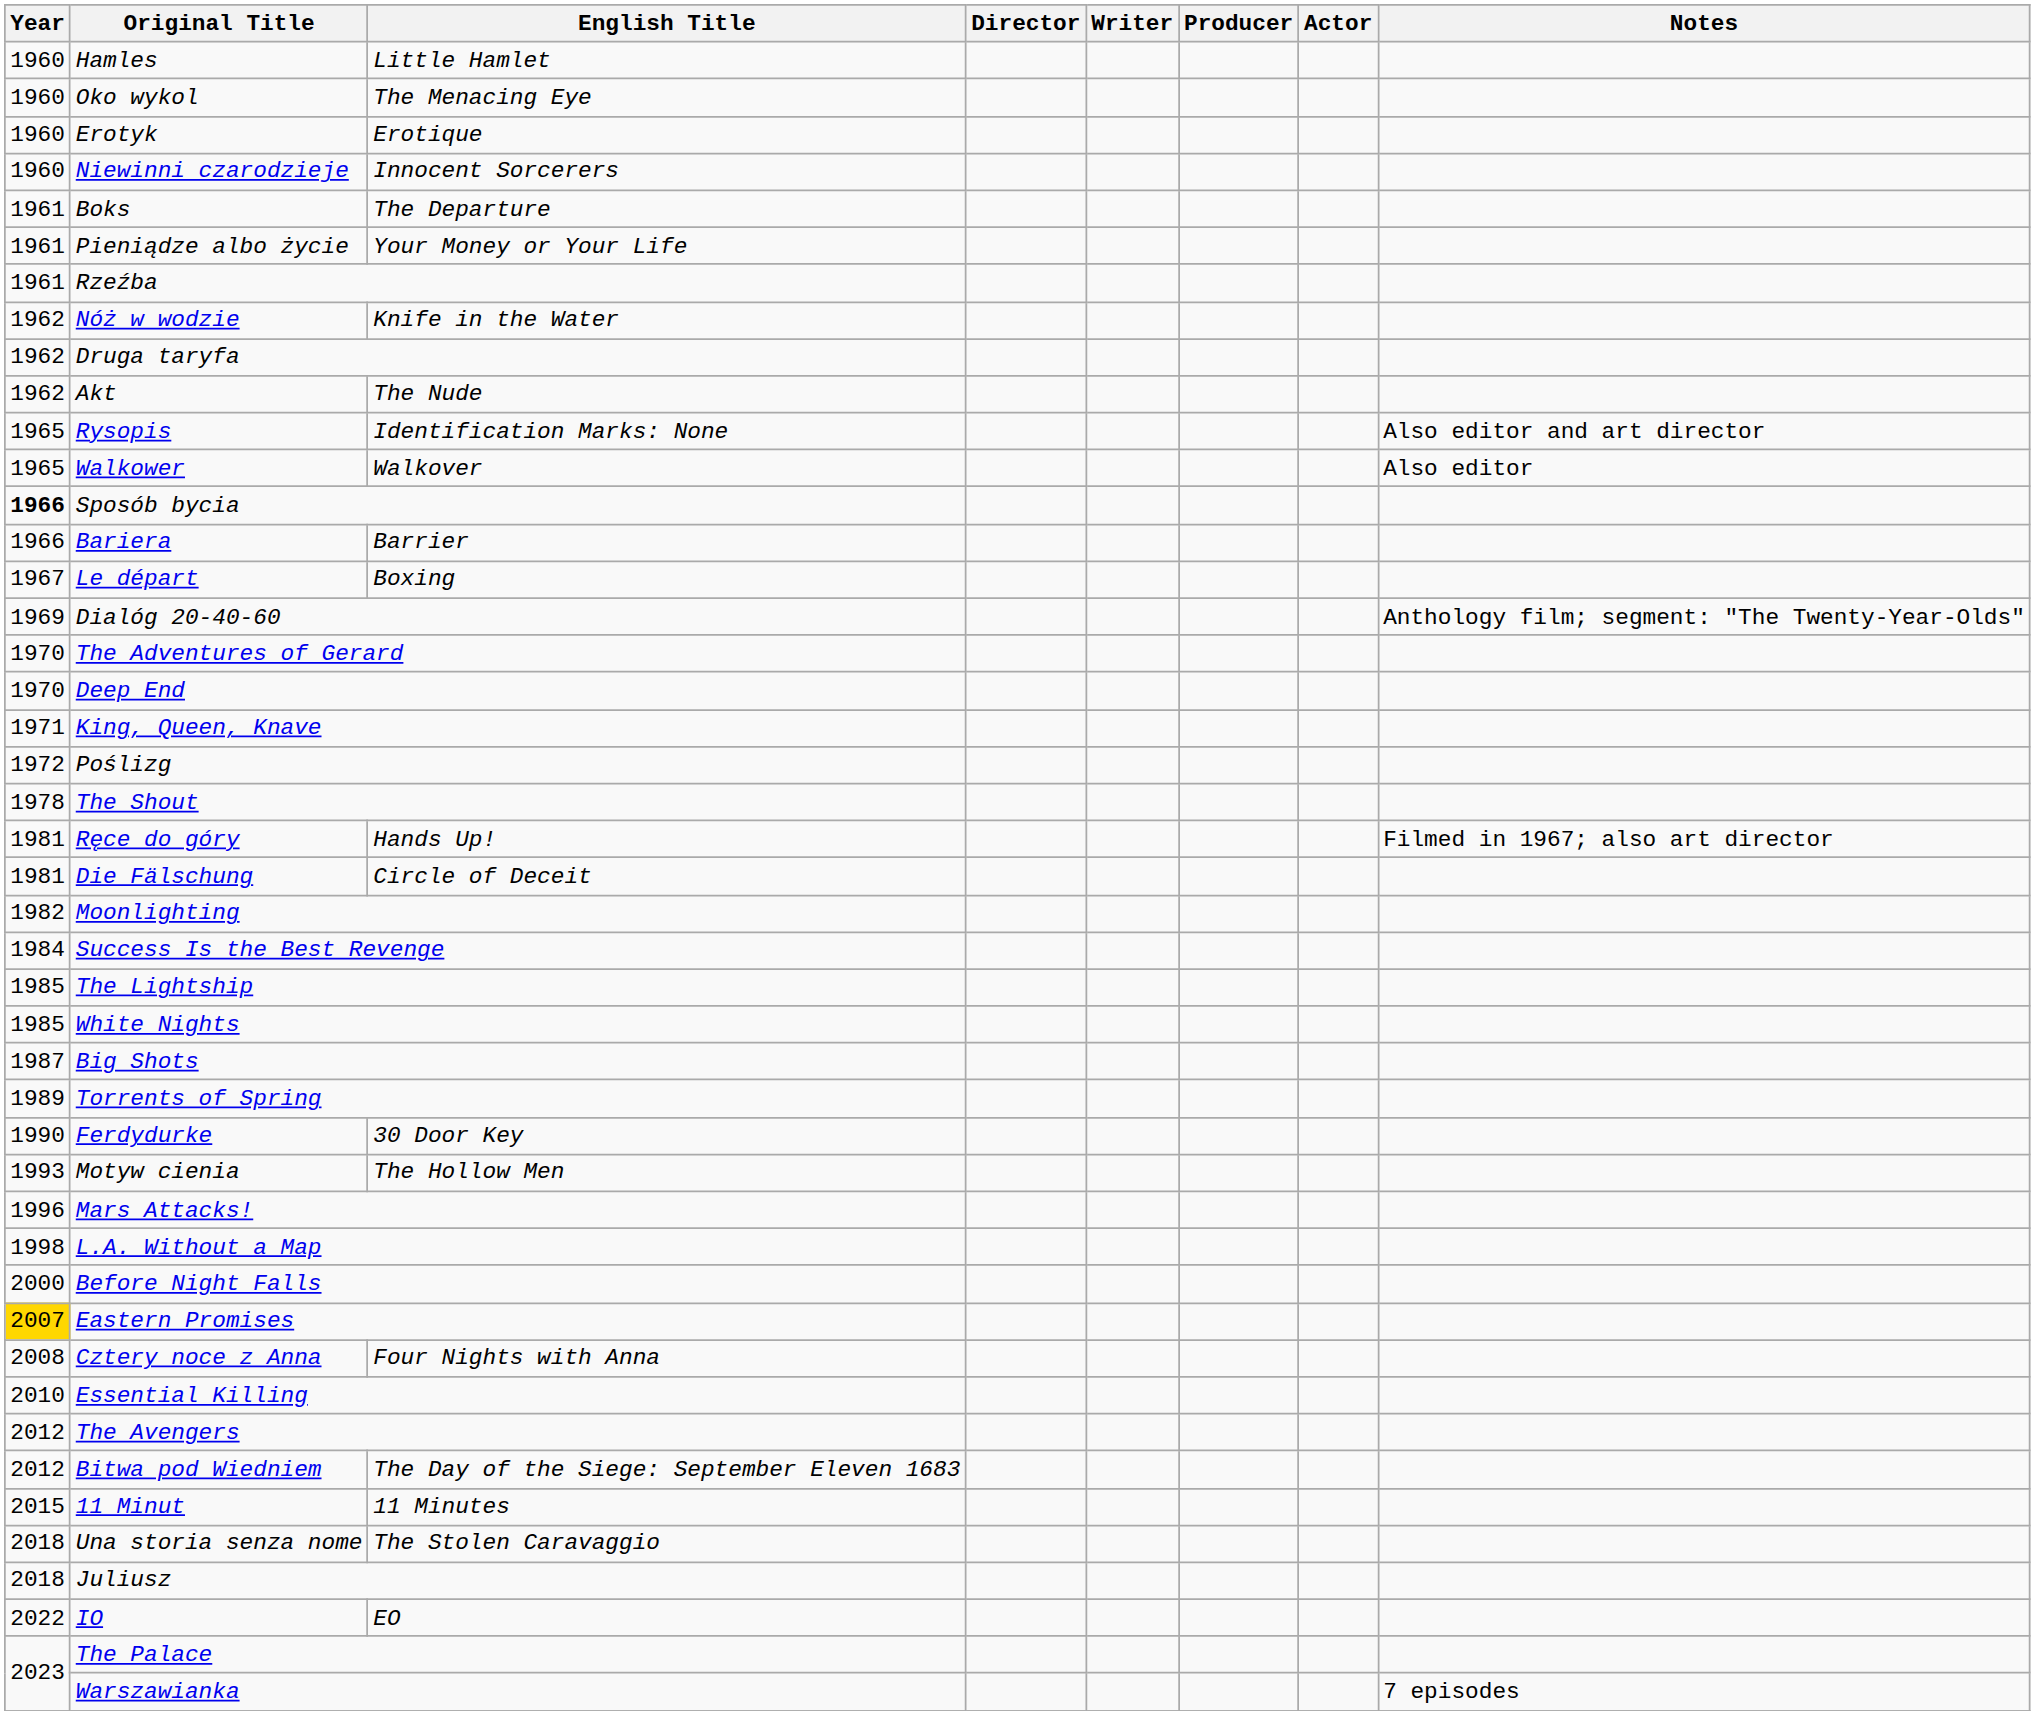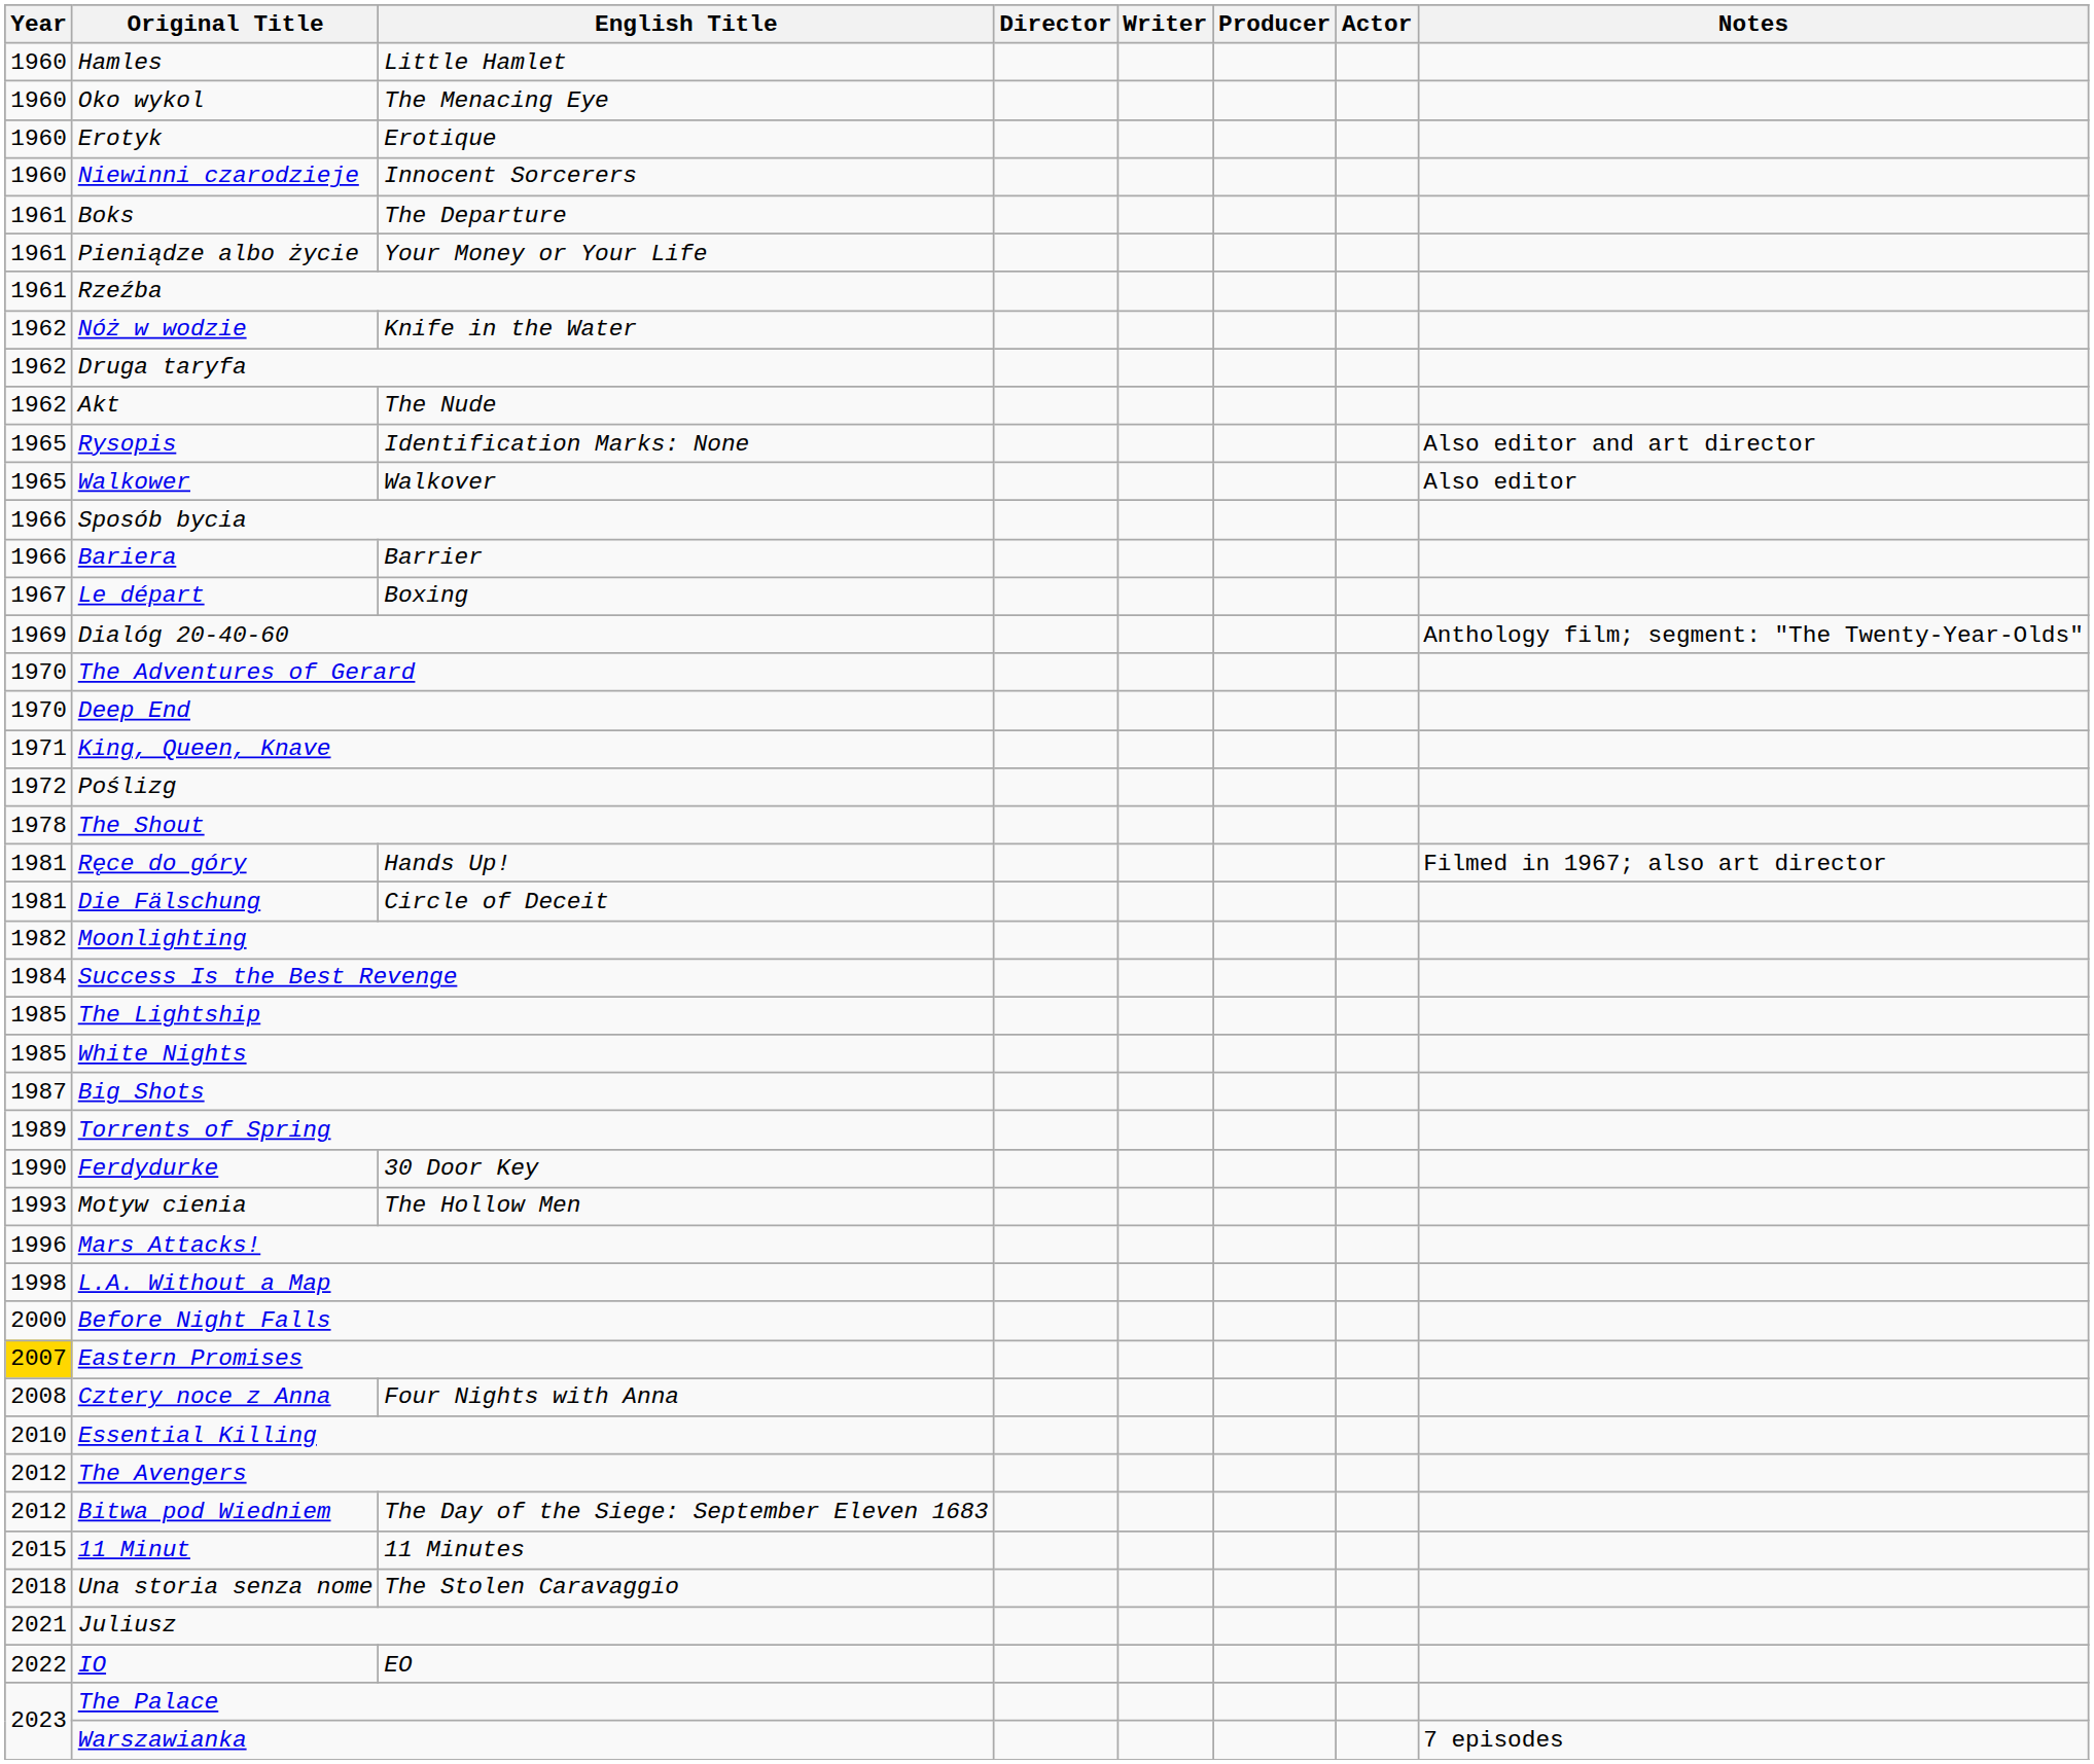Sposób bycia | Year: bold -> normal
Juliusz | Year: 2018 -> 2021
